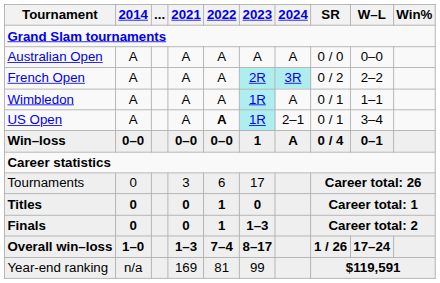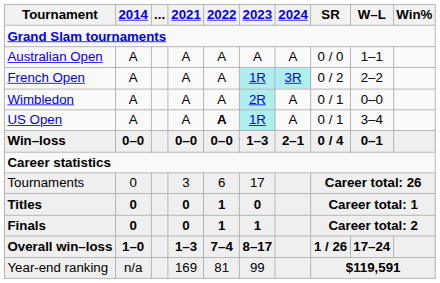Australian Open | W–L: 0–0 -> 1–1
French Open | 2023: 2R -> 1R
Wimbledon | 2023: 1R -> 2R
Wimbledon | W–L: 1–1 -> 0–0
US Open | 2024: 2–1 -> A
Win–loss | 2023: 1 -> 1–3
Win–loss | 2024: A -> 2–1
Finals | 2023: 1–3 -> 1
